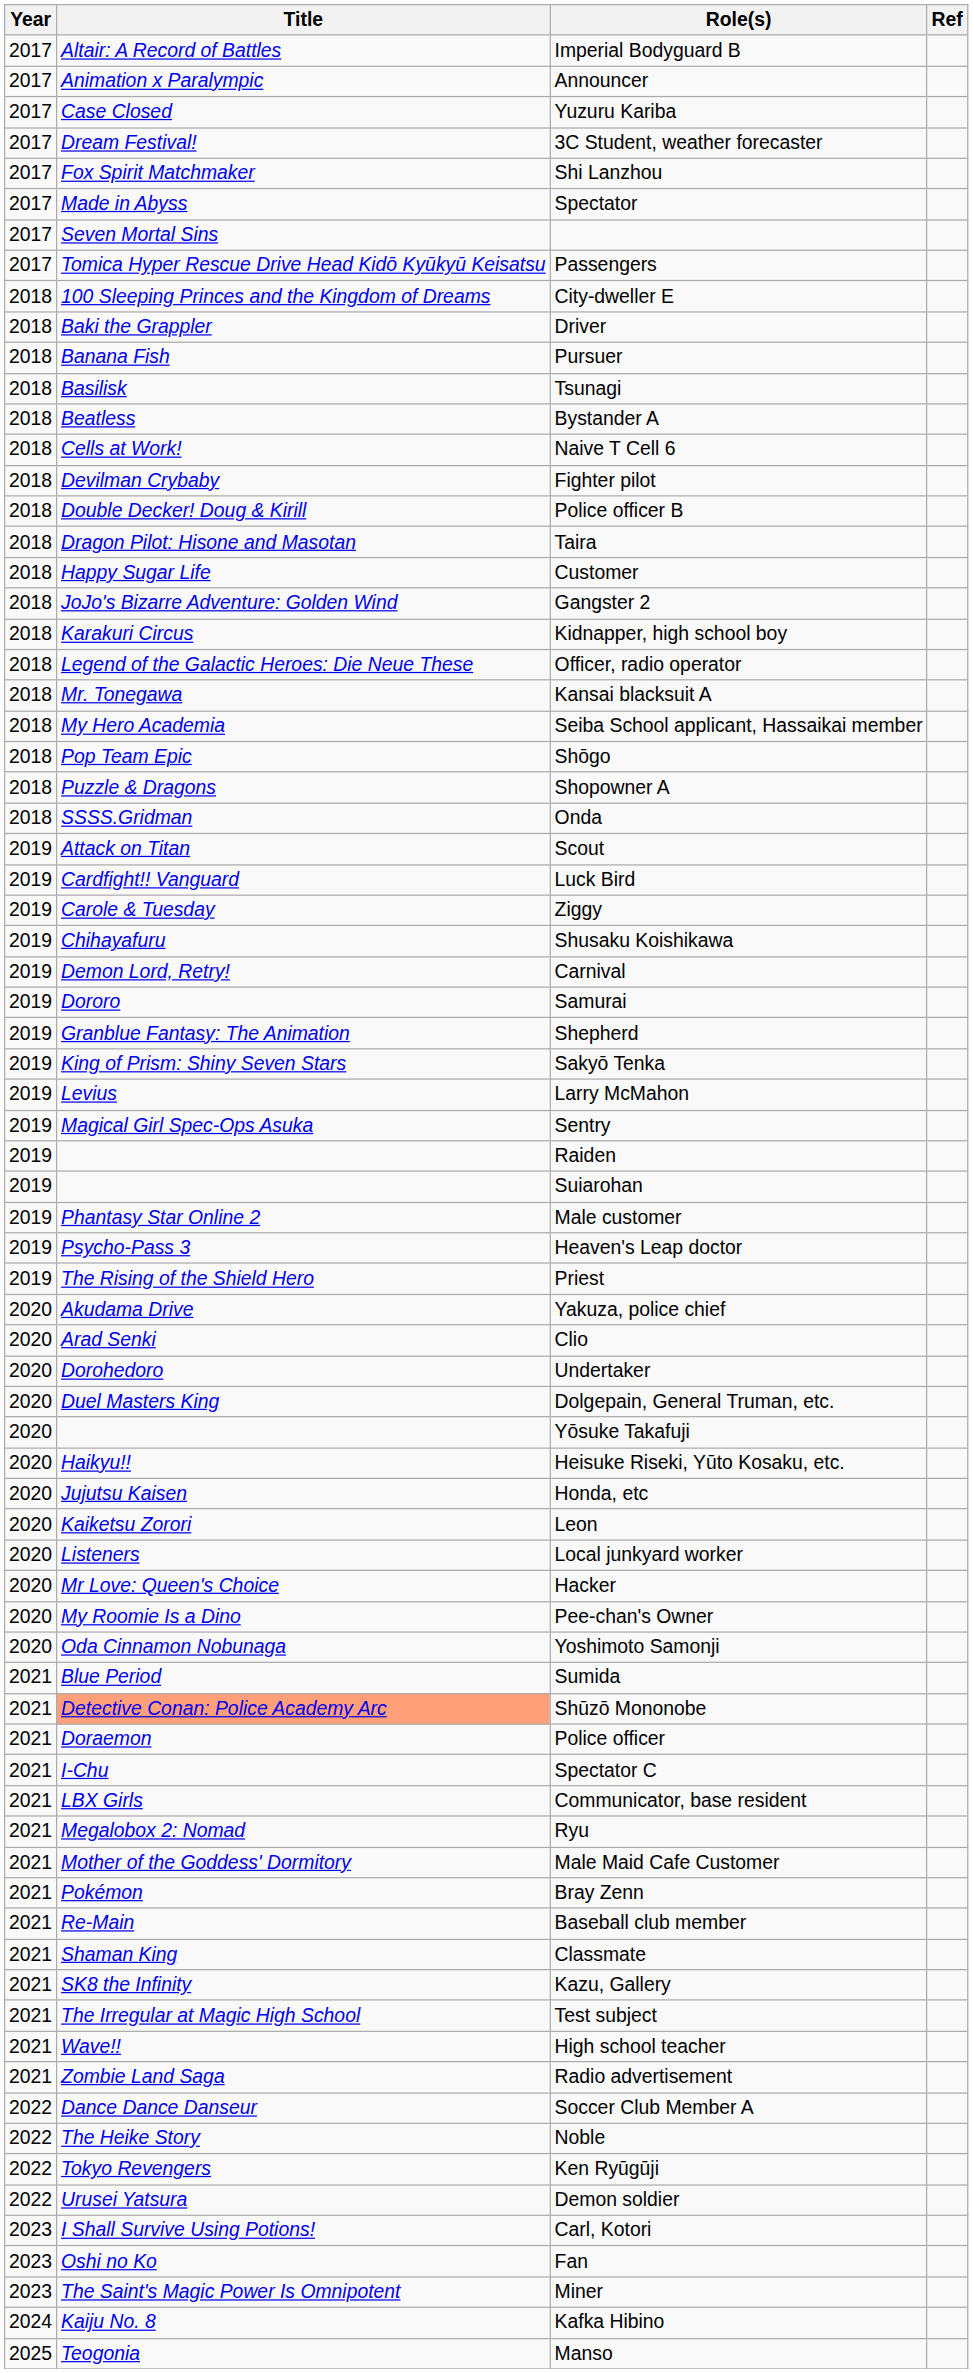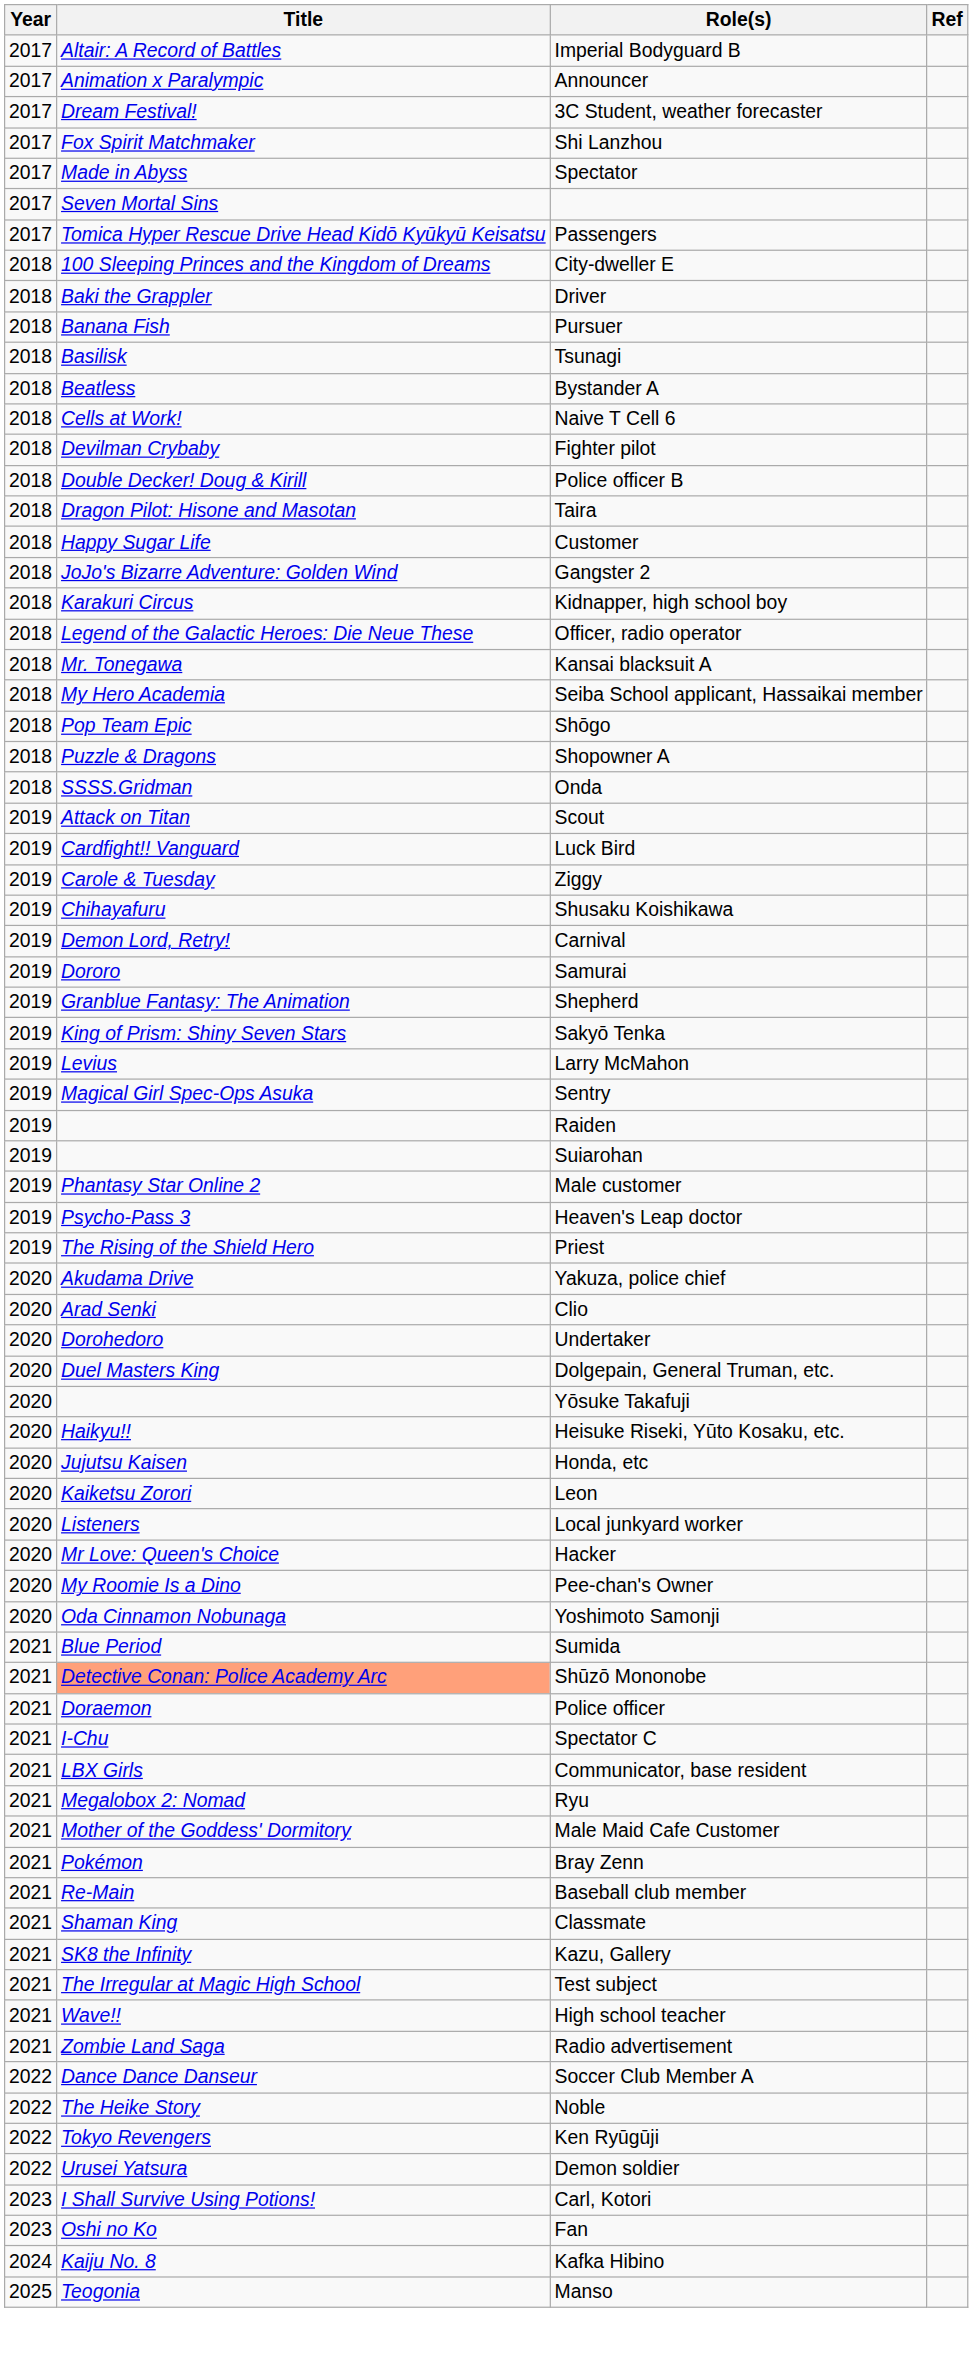- row: 2017 | Case Closed | Yuzuru Kariba
- row: 2023 | The Saint's Magic Power Is Omnipotent | Miner
